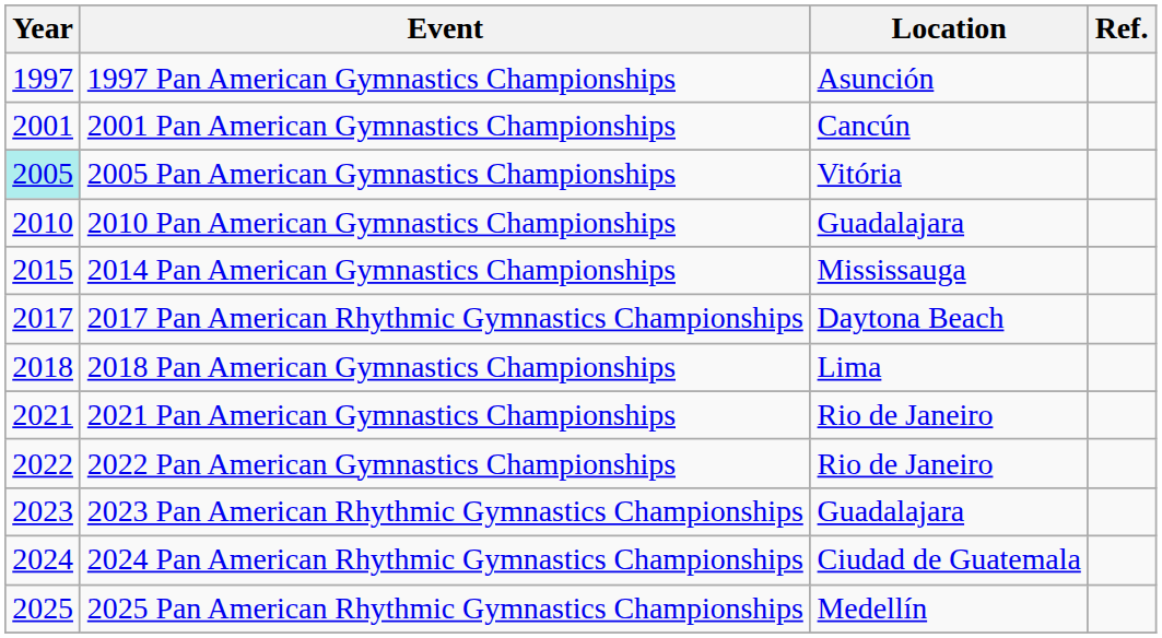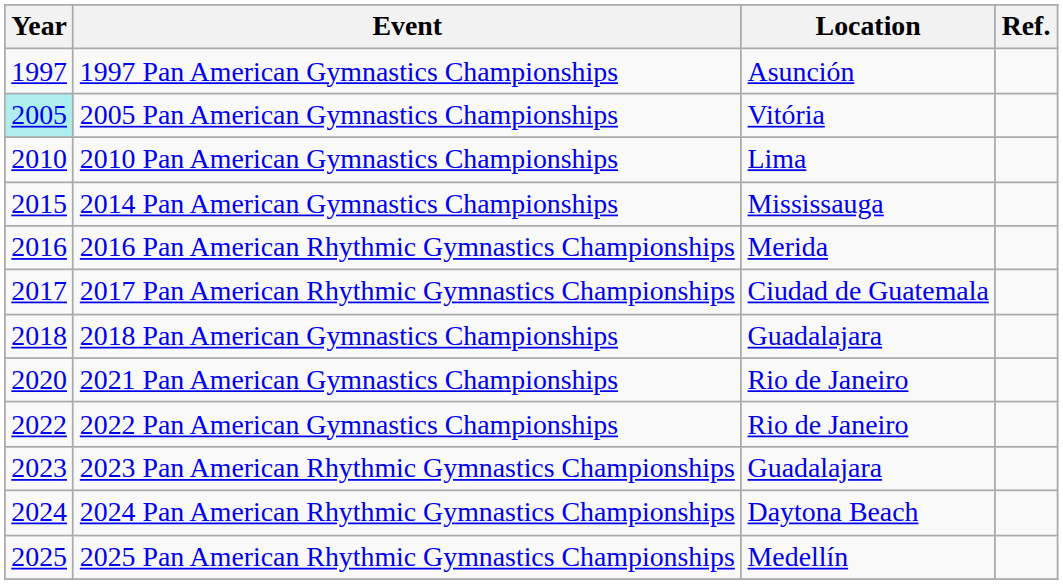- row: 2001 | 2001 Pan American Gymnastics Championships | Cancún
2010 Pan American Gymnastics Championships | Location: Guadalajara -> Lima
+ row: 2016 | 2016 Pan American Rhythmic Gymnastics Championships | Merida
2017 Pan American Rhythmic Gymnastics Championships | Location: Daytona Beach -> Ciudad de Guatemala
2018 Pan American Gymnastics Championships | Location: Lima -> Guadalajara
2021 Pan American Gymnastics Championships | Year: 2021 -> 2020
2024 Pan American Rhythmic Gymnastics Championships | Location: Ciudad de Guatemala -> Daytona Beach
